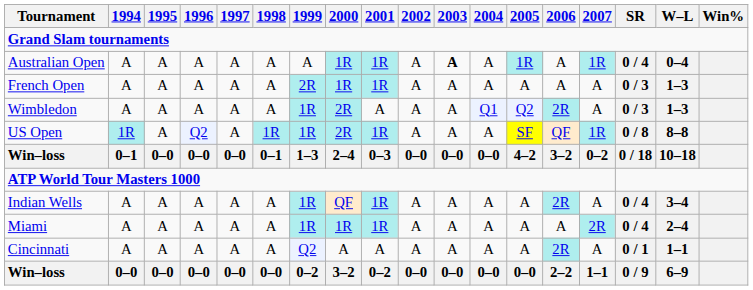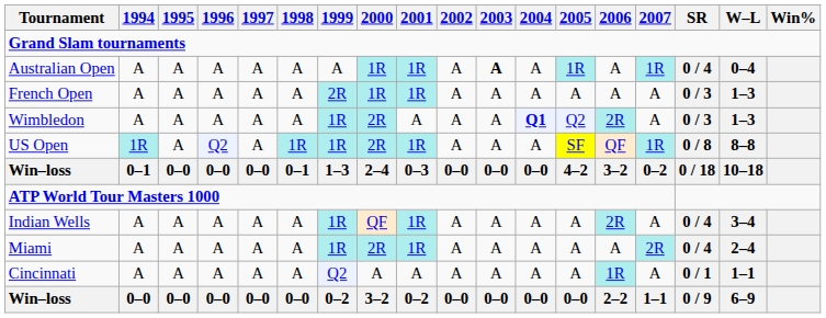Wimbledon | 2004: normal -> bold
Miami | 2000: 1R -> 2R
Cincinnati | 2006: 2R -> 1R
